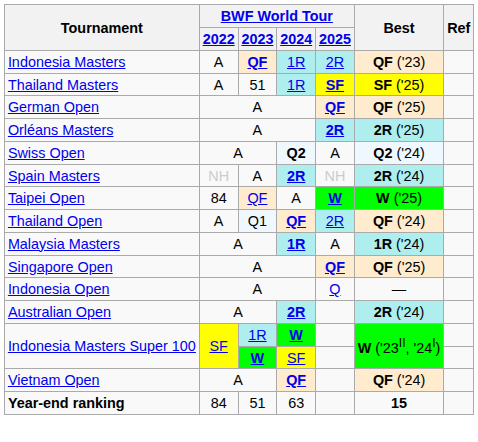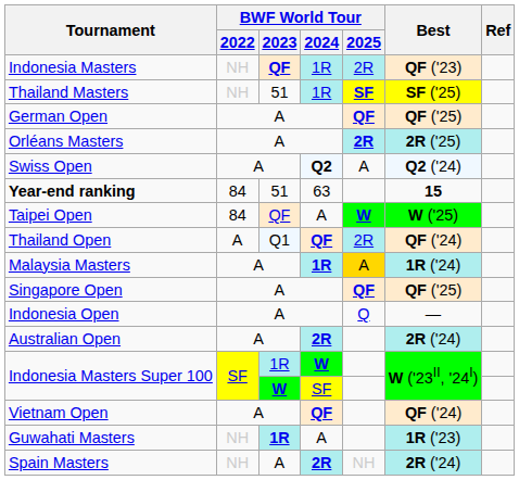Indonesia Masters | BWF World Tour / 2022: A -> NH
Thailand Masters | BWF World Tour / 2022: A -> NH
rows swapped: Spain Masters <-> Year-end ranking
Malaysia Masters | BWF World Tour / 2025: no background -> gold background
+ row: Guwahati Masters | NH | 1R | A | 1R ('23)
